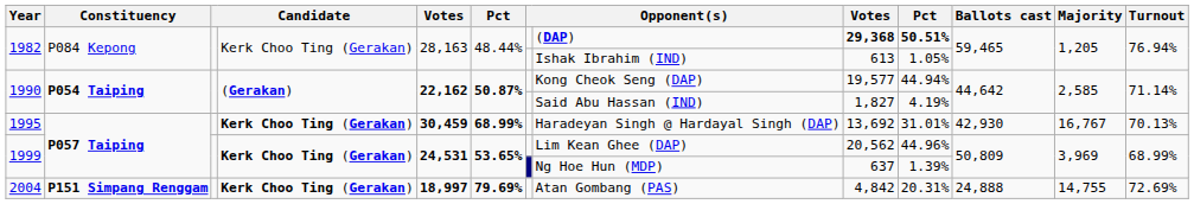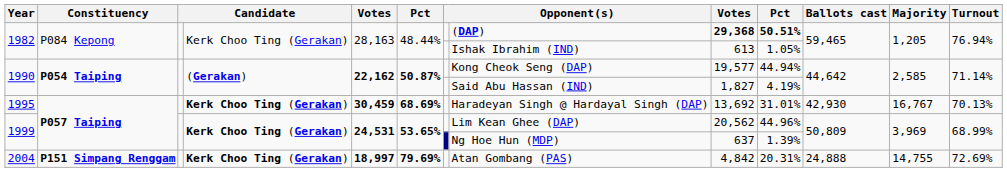1995 | column 6: 68.99% -> 68.69%
